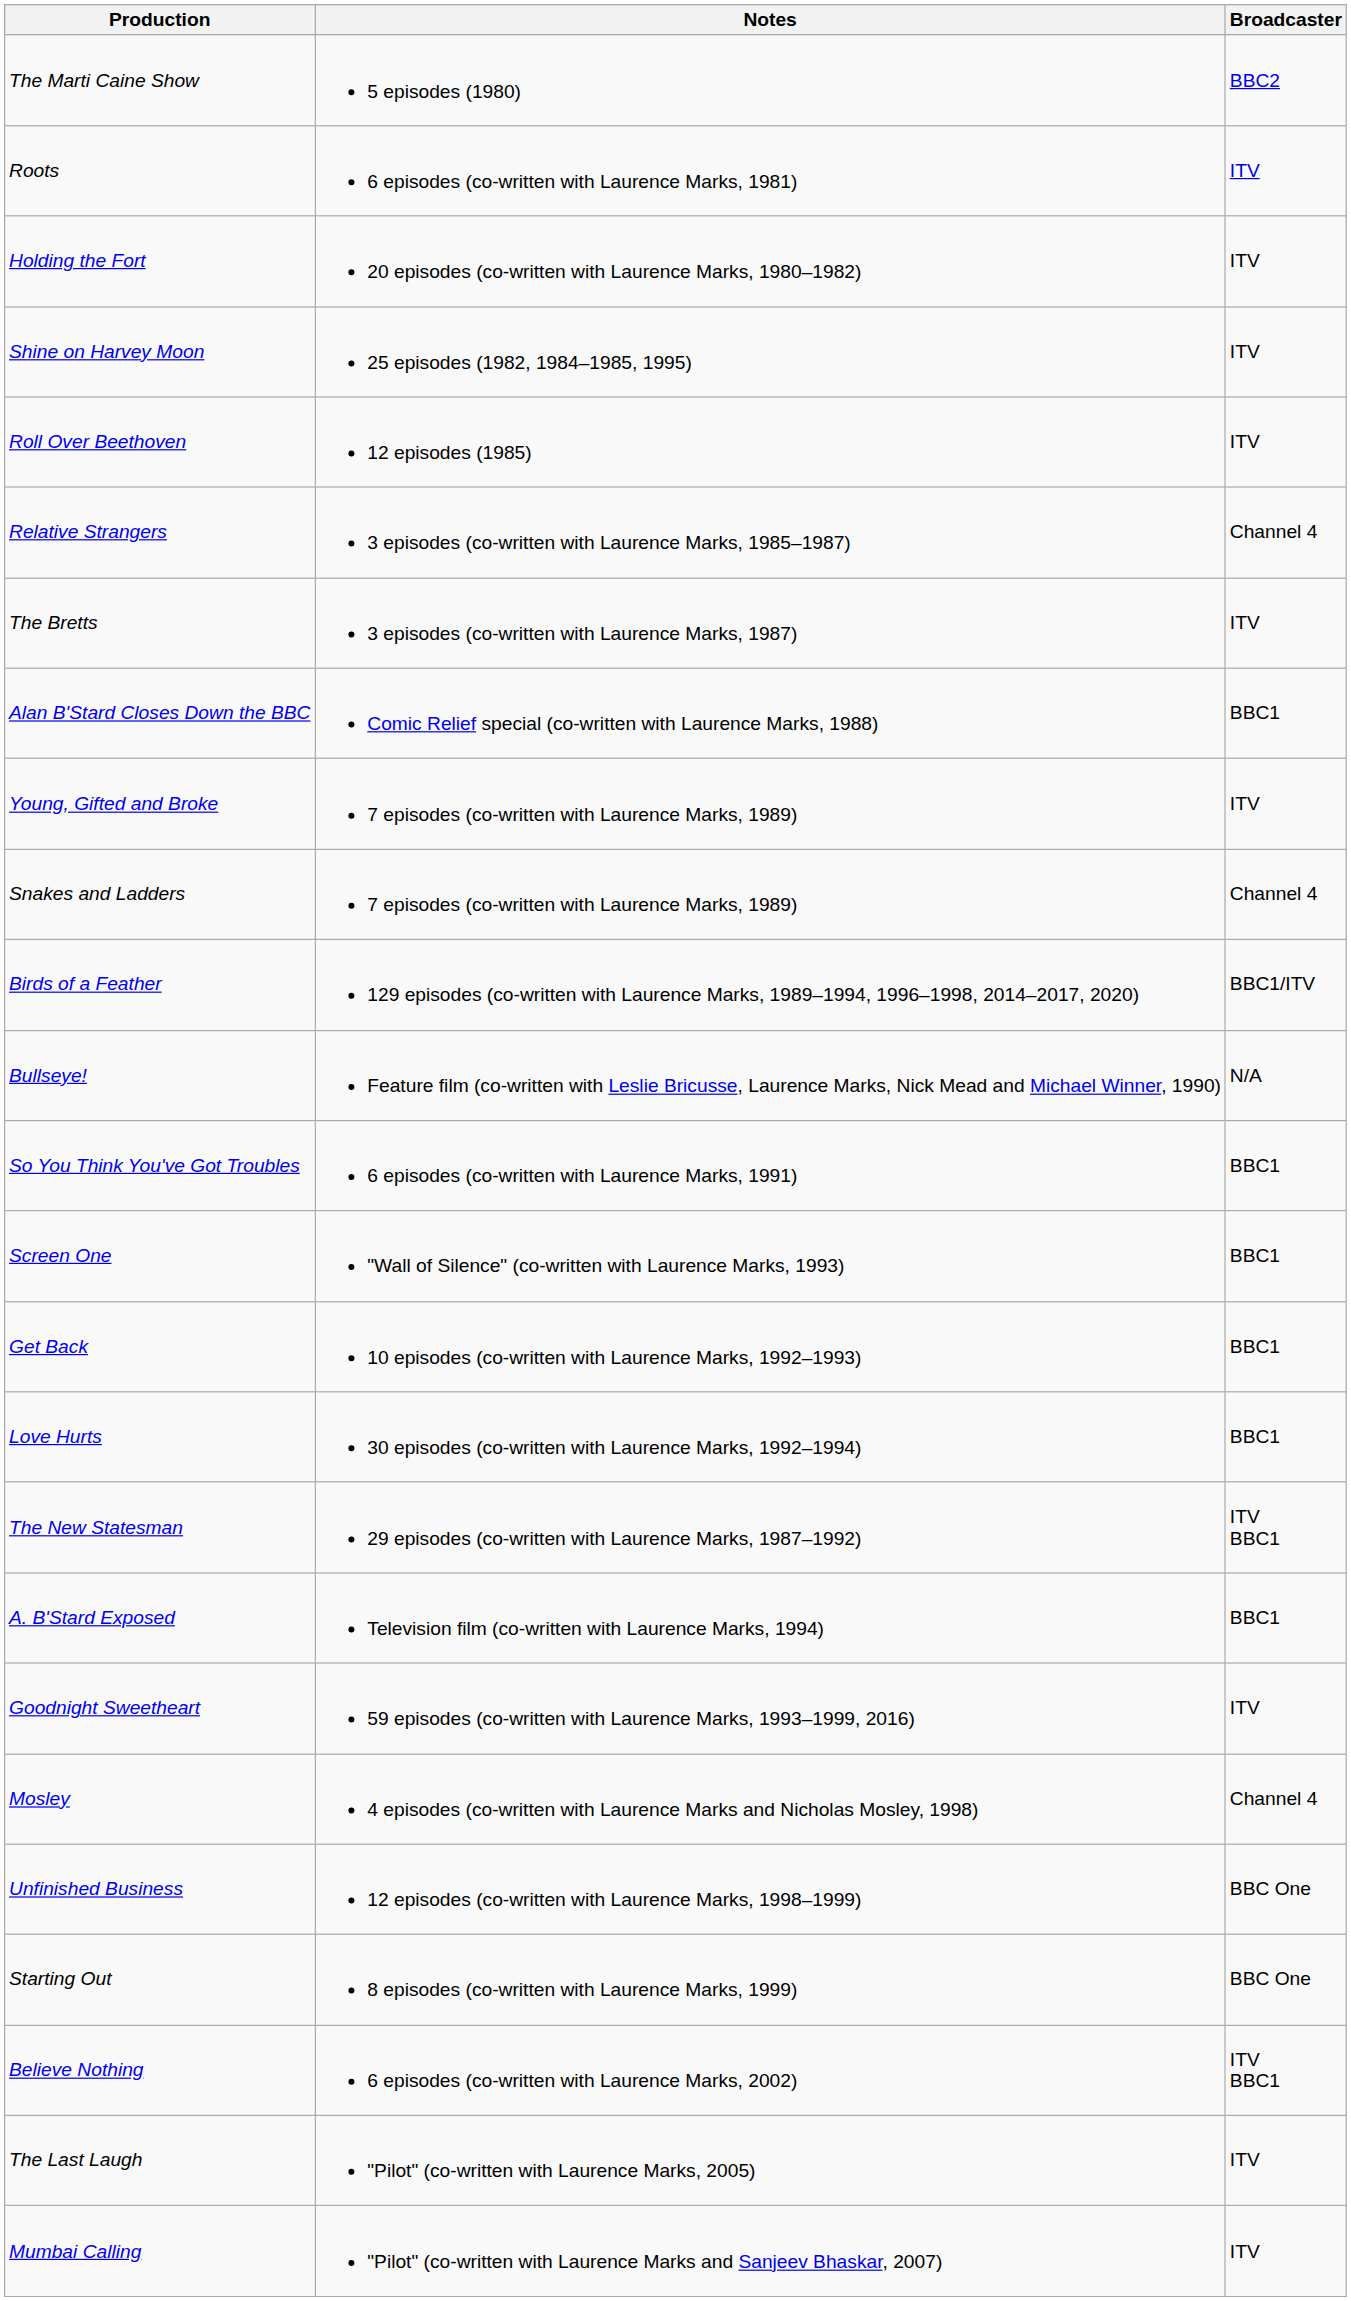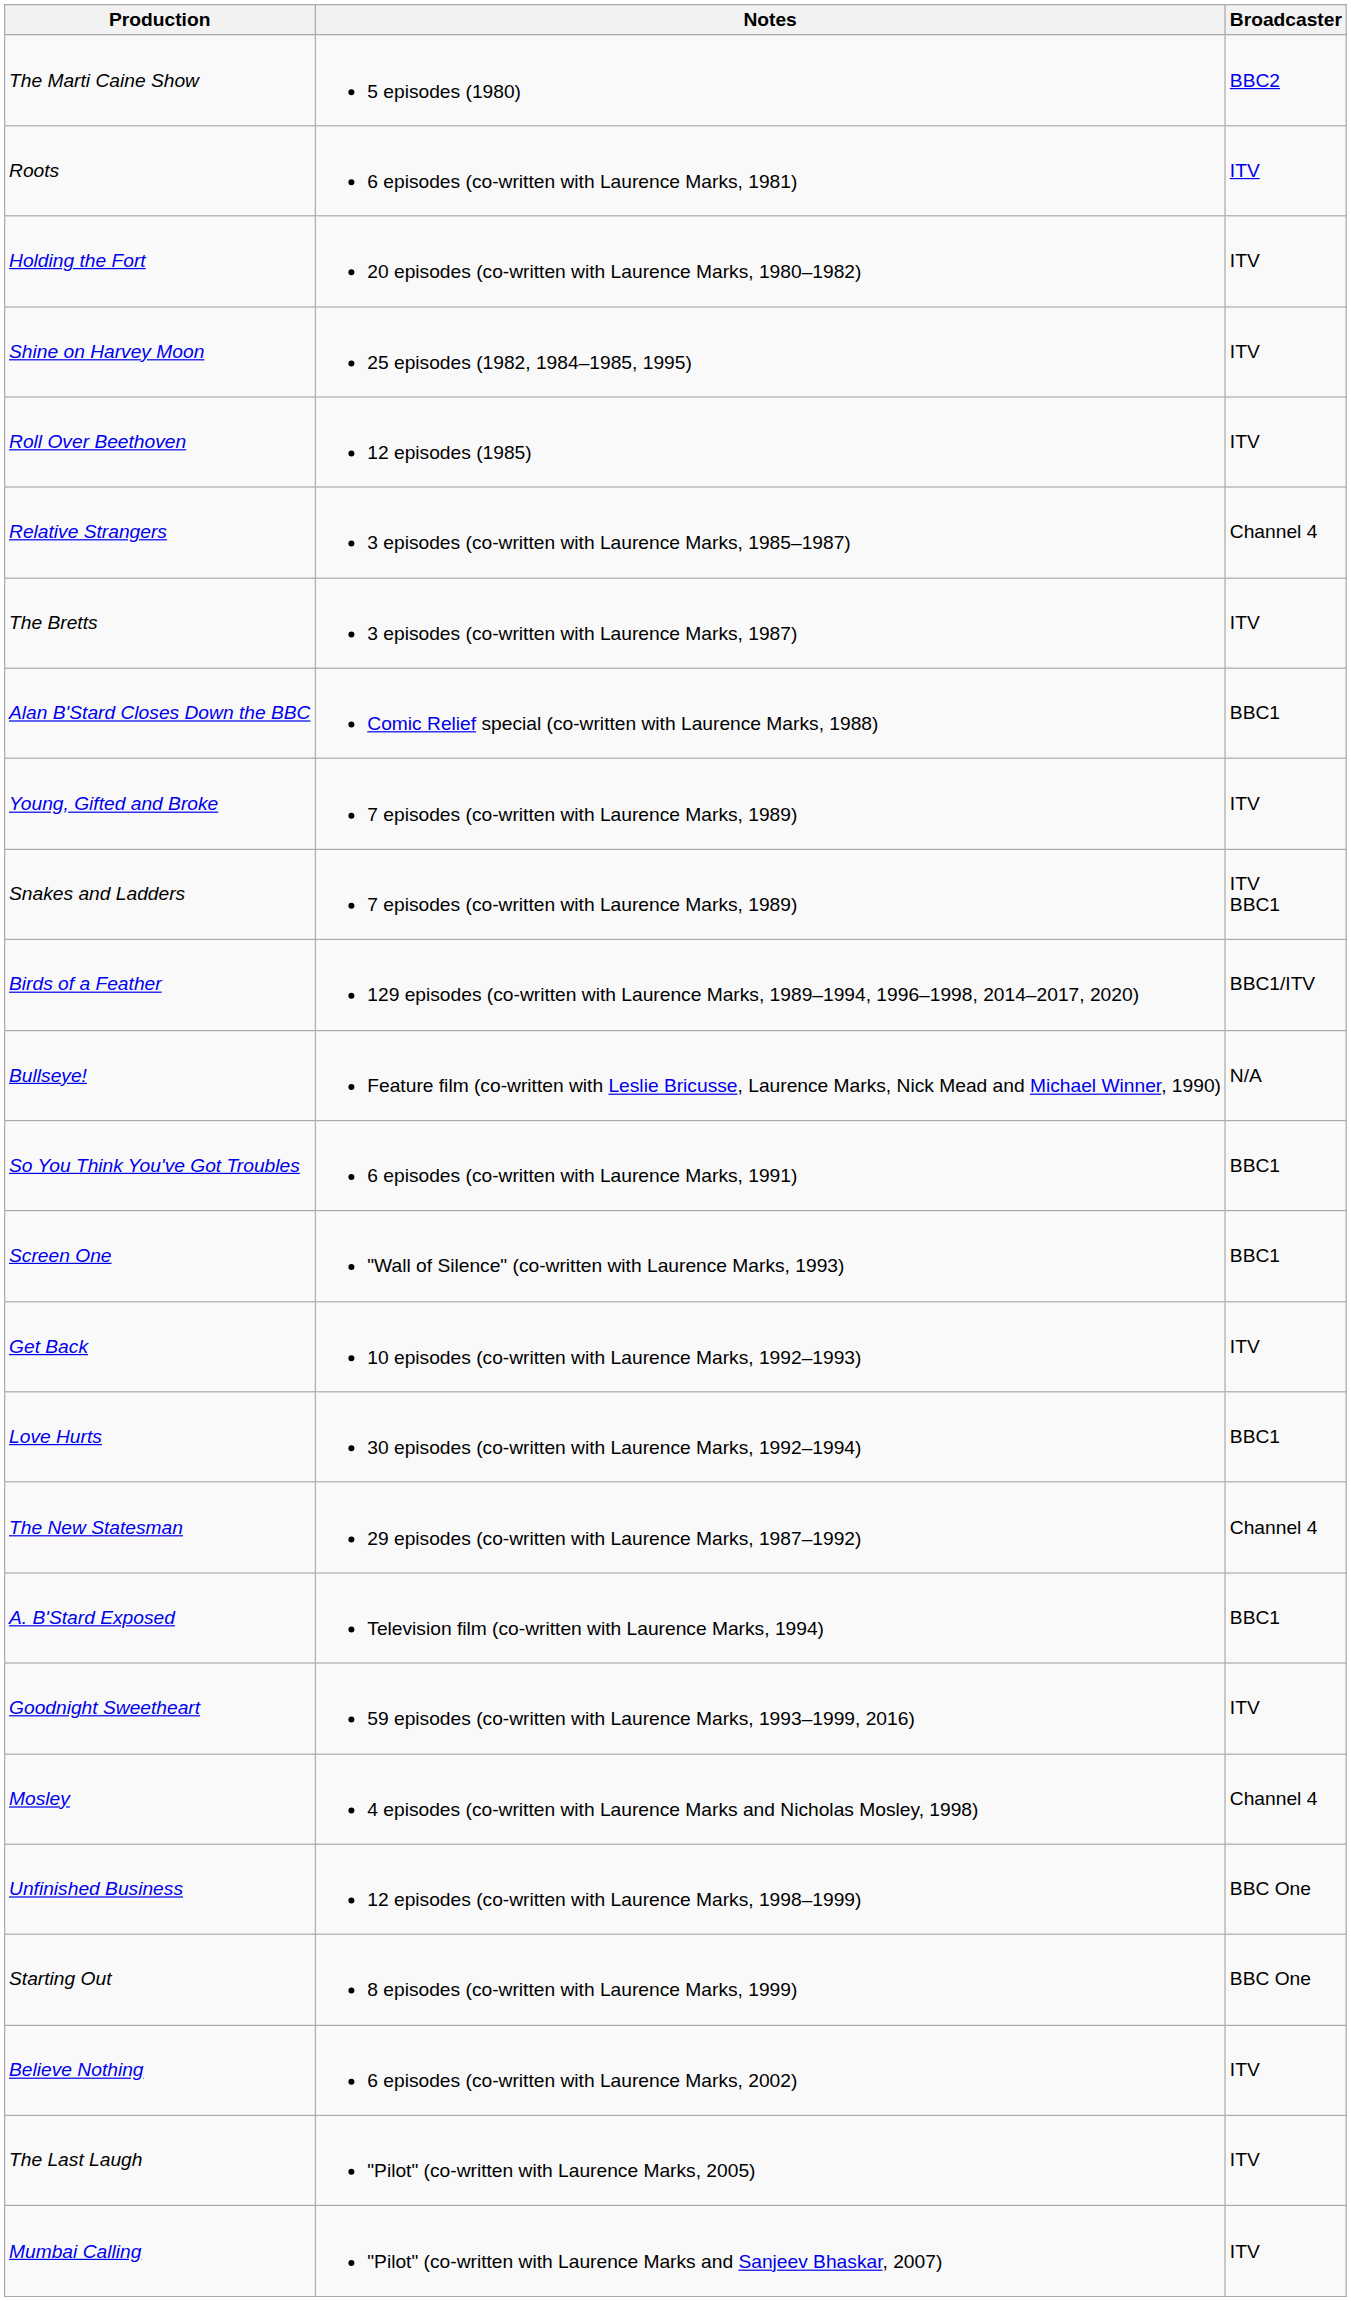Snakes and Ladders | Broadcaster: Channel 4 -> ITV BBC1
Get Back | Broadcaster: BBC1 -> ITV
The New Statesman | Broadcaster: ITV BBC1 -> Channel 4
Believe Nothing | Broadcaster: ITV BBC1 -> ITV
